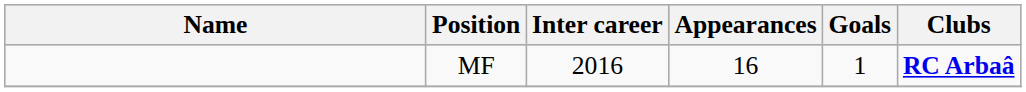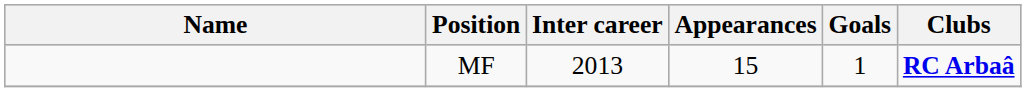MF | Inter career: 2016 -> 2013
MF | Appearances: 16 -> 15
